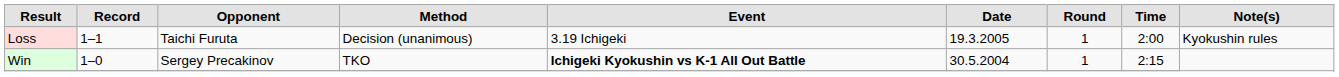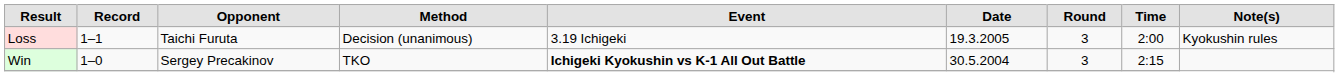Loss | Round: 1 -> 3
Win | Round: 1 -> 3
